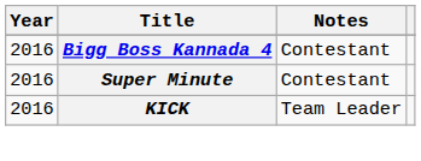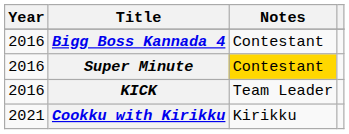Super Minute | Notes: no background -> gold background
+ row: 2021 | Cookku with Kirikku | Kirikku
